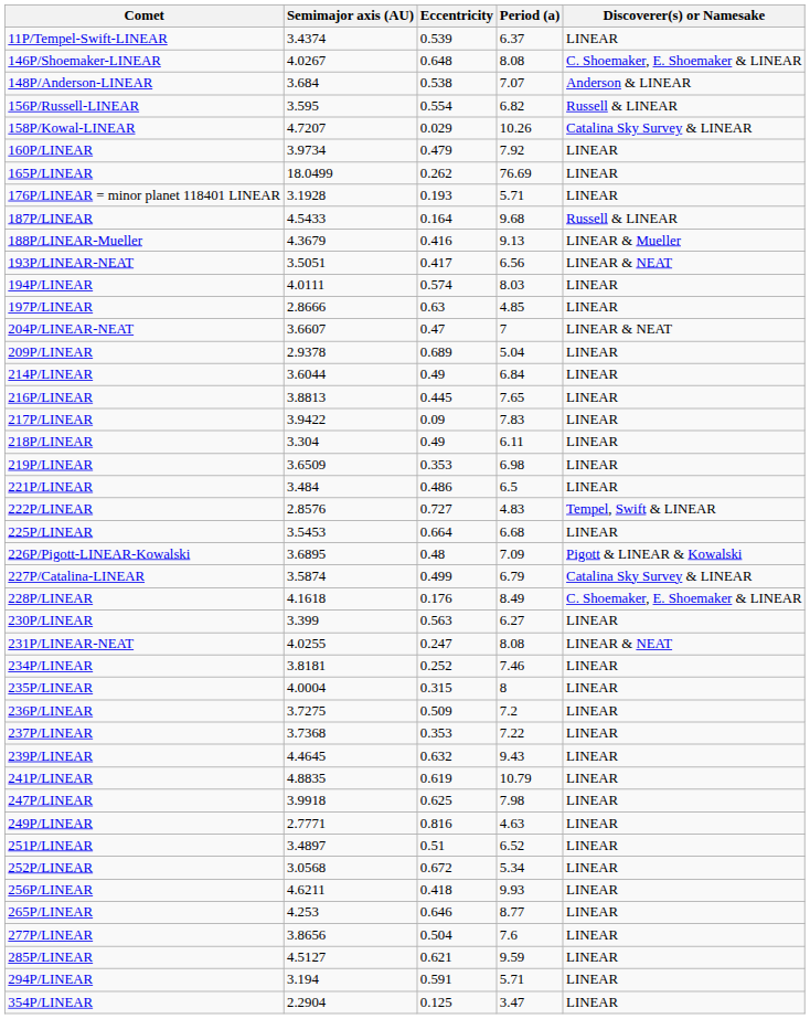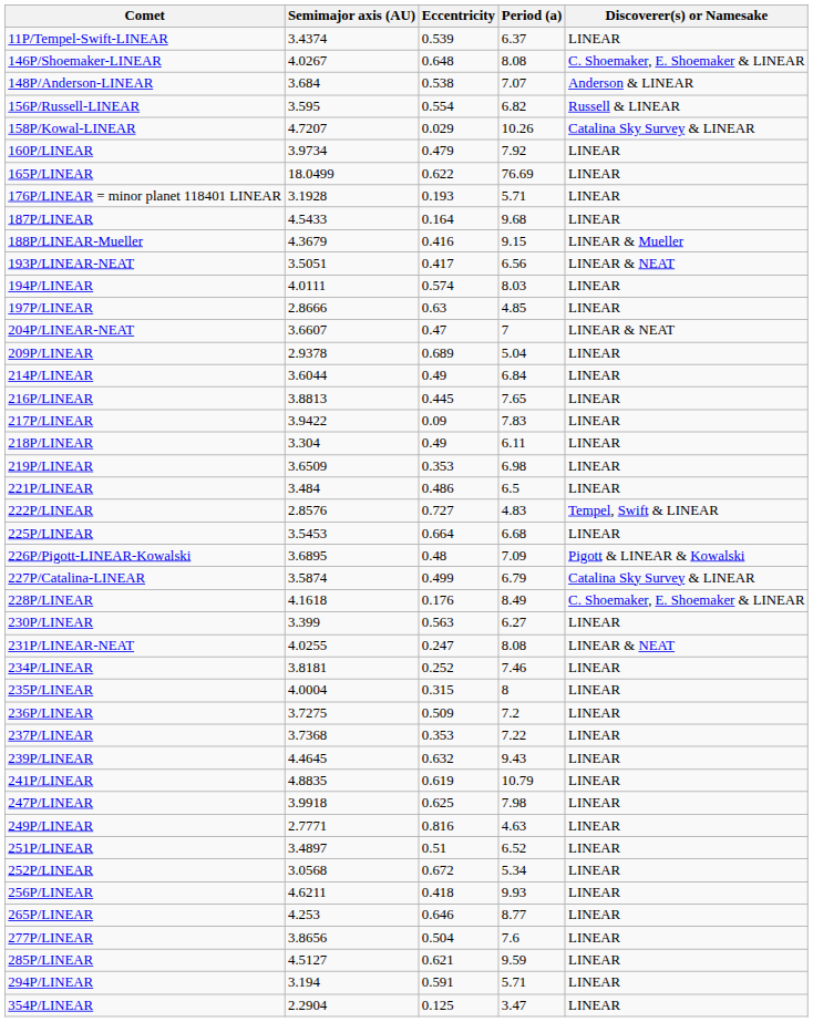165P/LINEAR | Eccentricity: 0.262 -> 0.622
187P/LINEAR | Discoverer(s) or Namesake: Russell & LINEAR -> LINEAR
188P/LINEAR-Mueller | Period (a): 9.13 -> 9.15
